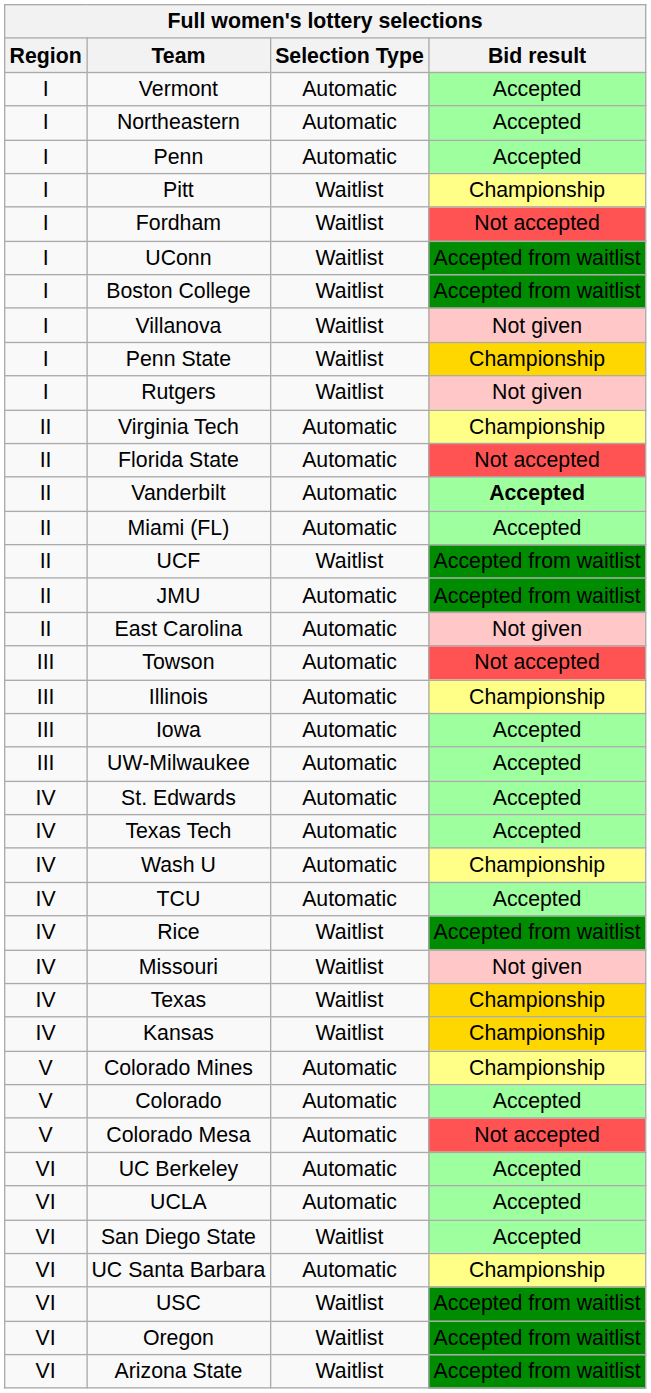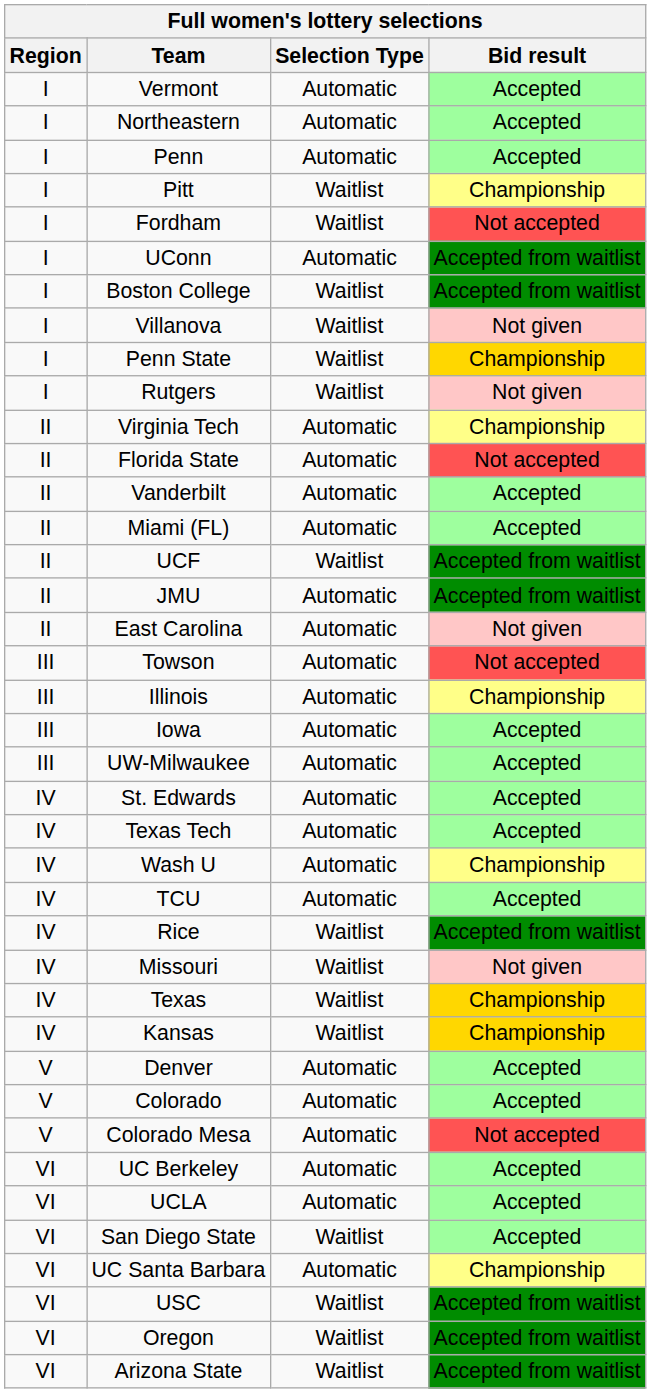UConn | Selection Type: Waitlist -> Automatic
Vanderbilt | Bid result: bold -> normal
+ row: V | Denver | Automatic | Accepted
- row: V | Colorado Mines | Automatic | Championship
